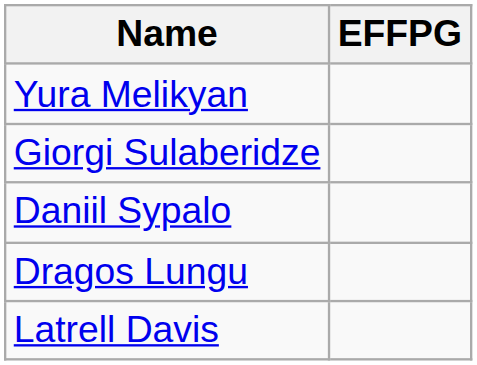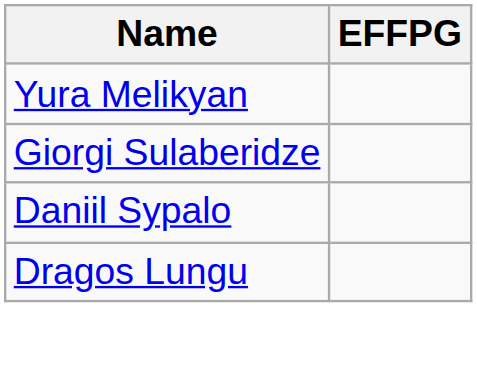- row: Latrell Davis
